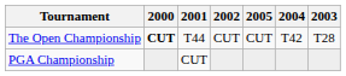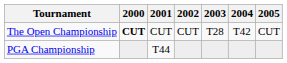columns swapped: 2003 <-> 2005
The Open Championship | 2001: T44 -> CUT
PGA Championship | 2001: CUT -> T44
